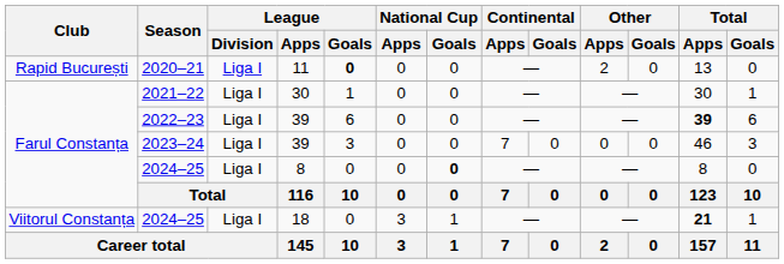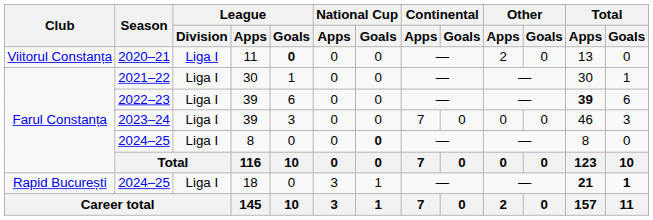2020–21 | Club: Rapid București -> Viitorul Constanța
2024–25 / 18 | Club: Viitorul Constanța -> Rapid București
2024–25 / 18 | Total / Goals: normal -> bold
